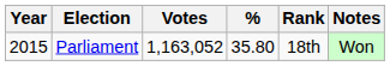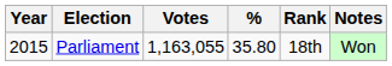Parliament | Votes: 1,163,052 -> 1,163,055
